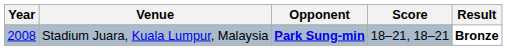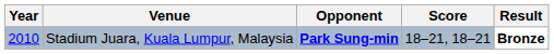Stadium Juara, Kuala Lumpur, Malaysia | Year: 2008 -> 2010
